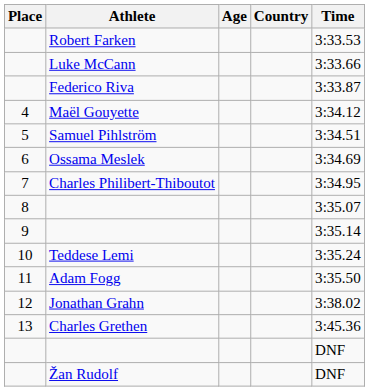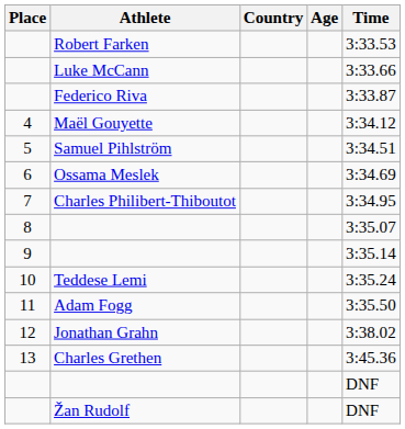columns swapped: Age <-> Country
